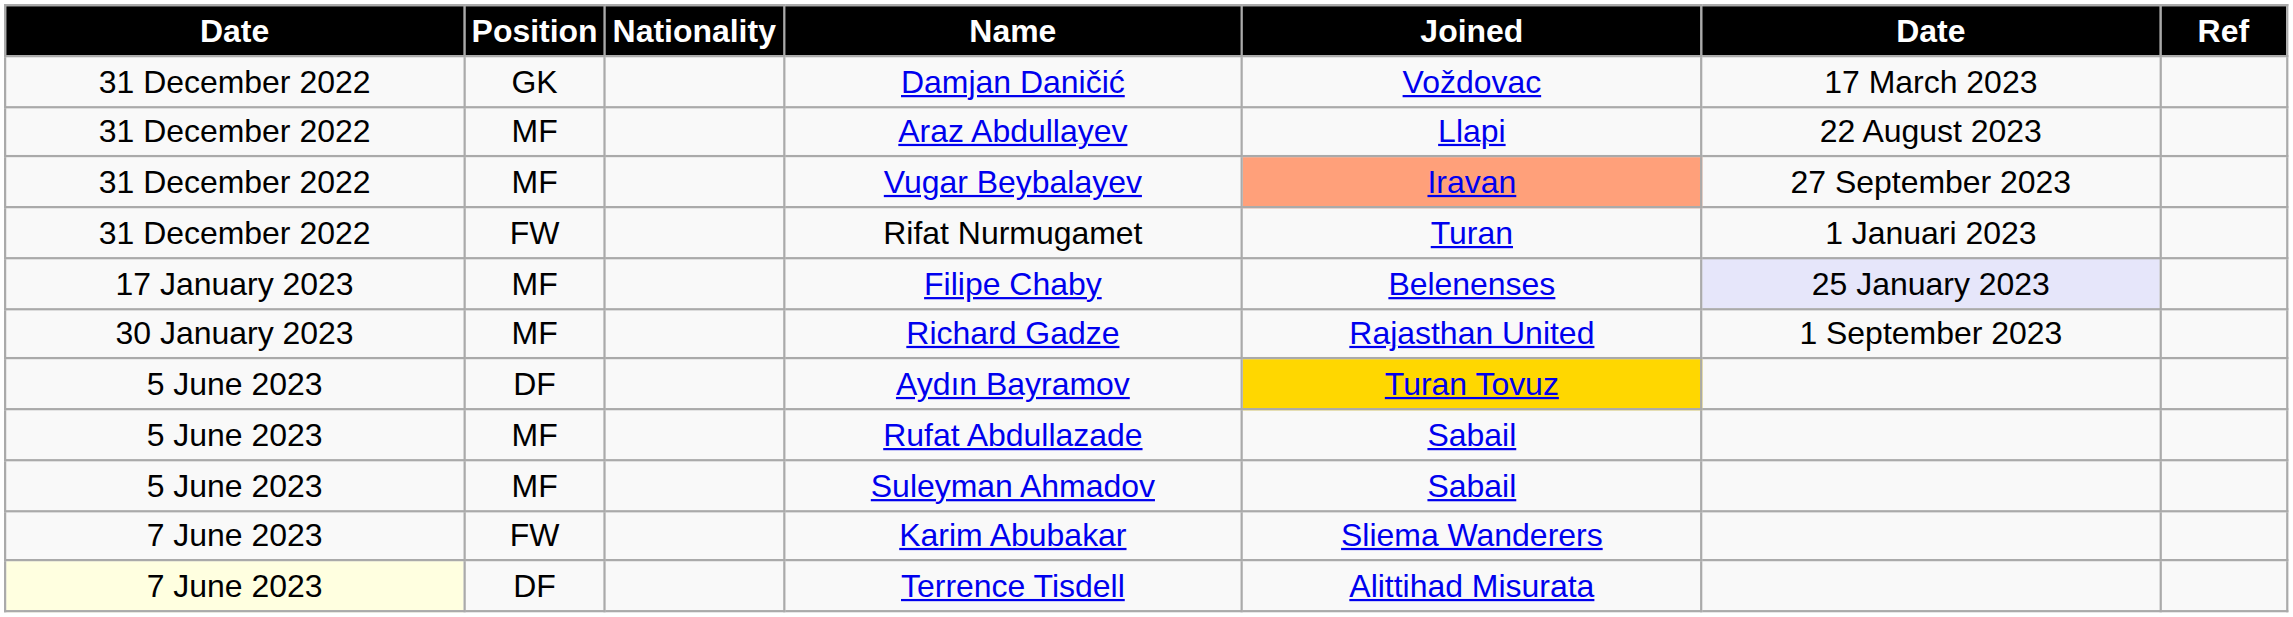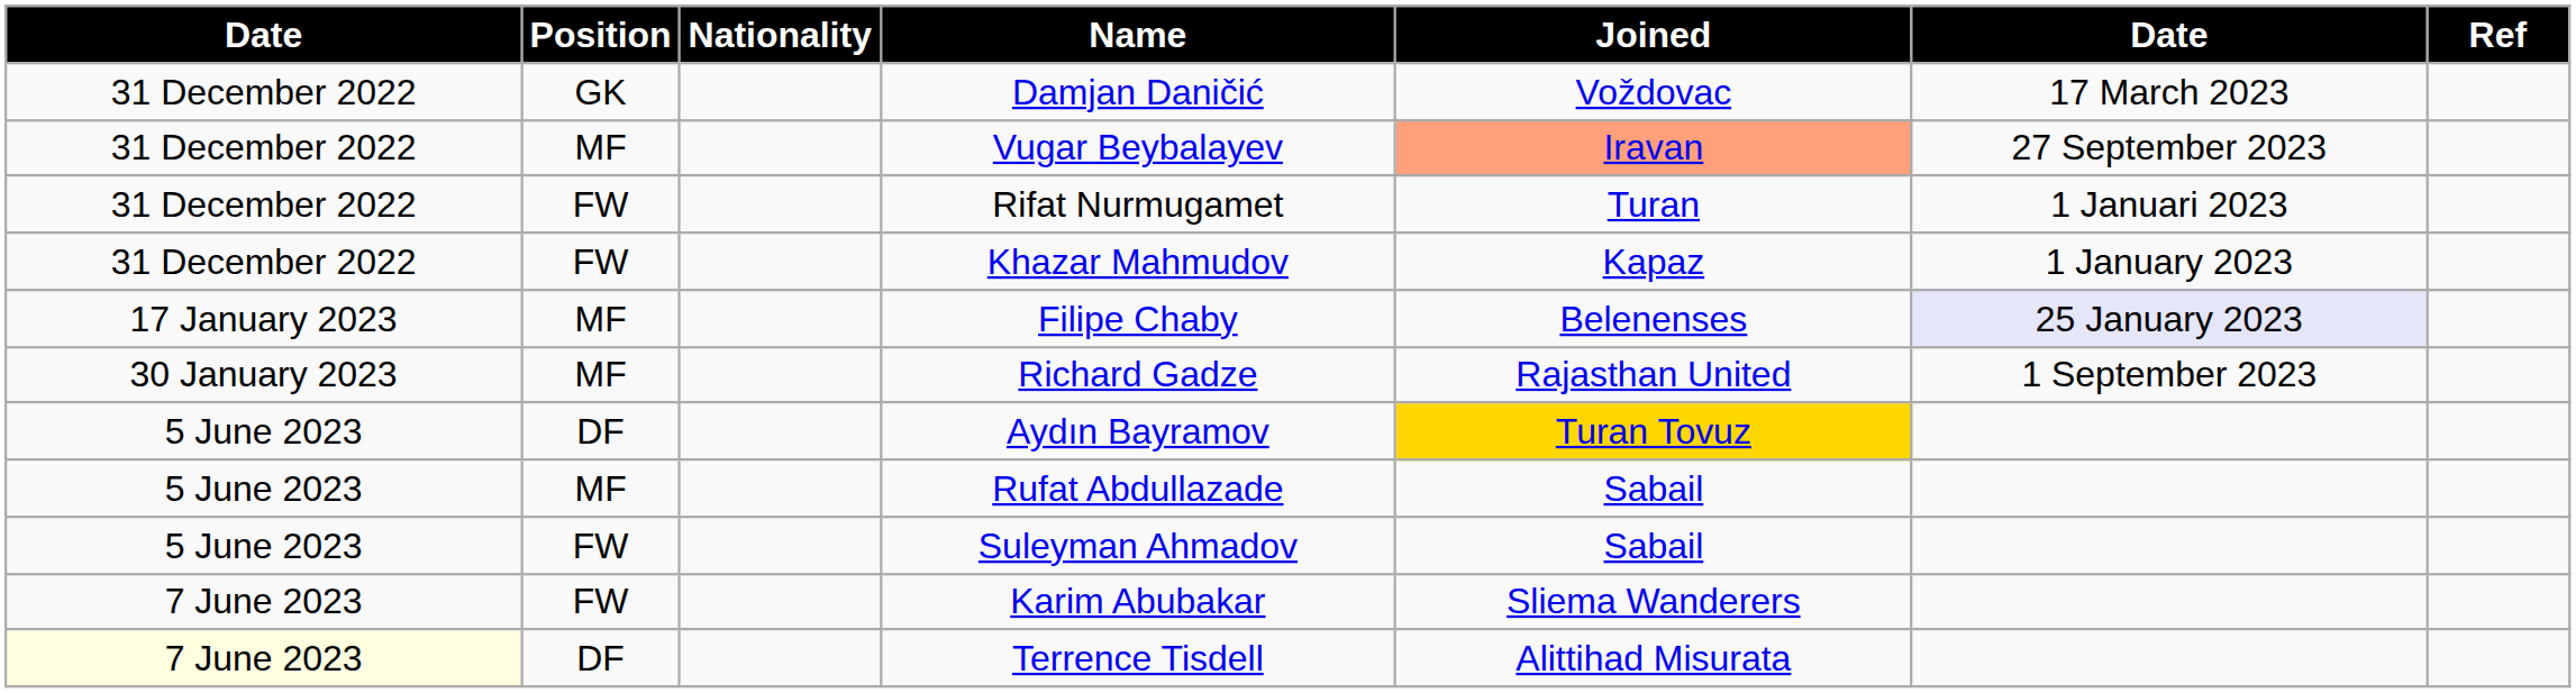- row: 31 December 2022 | MF | Araz Abdullayev | Llapi | 22 August 2023
+ row: 31 December 2022 | FW | Khazar Mahmudov | Kapaz | 1 January 2023
Suleyman Ahmadov | Position: MF -> FW
